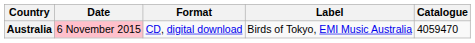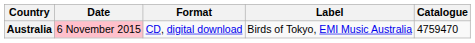Australia | Catalogue: 4059470 -> 4759470
